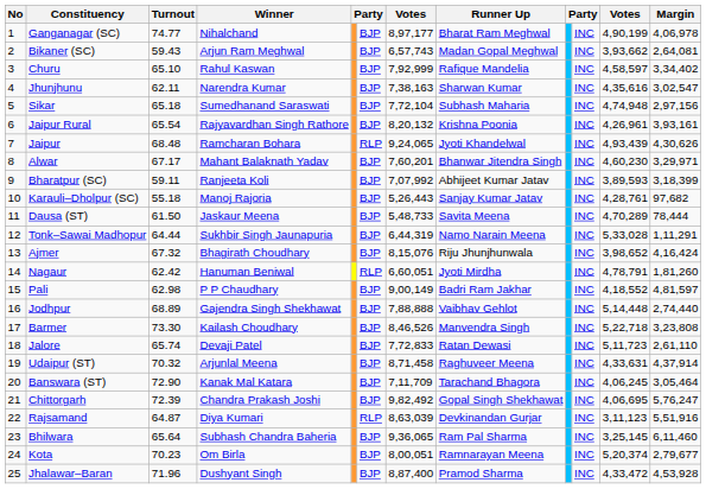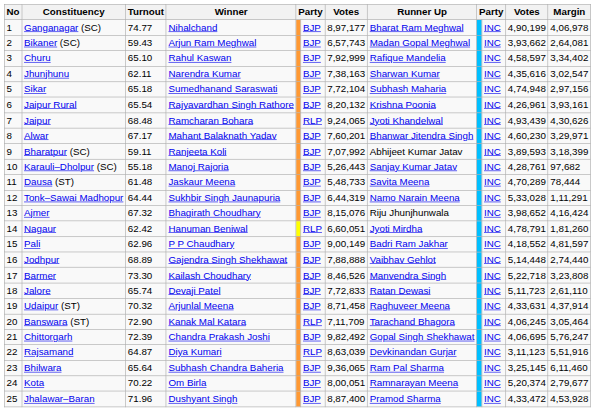Dausa (ST) | Turnout: 61.50 -> 61.48
Pali | Turnout: 62.98 -> 62.96
Banswara (ST) | column 6: BJP -> RLP
Kota | Turnout: 70.23 -> 70.22
